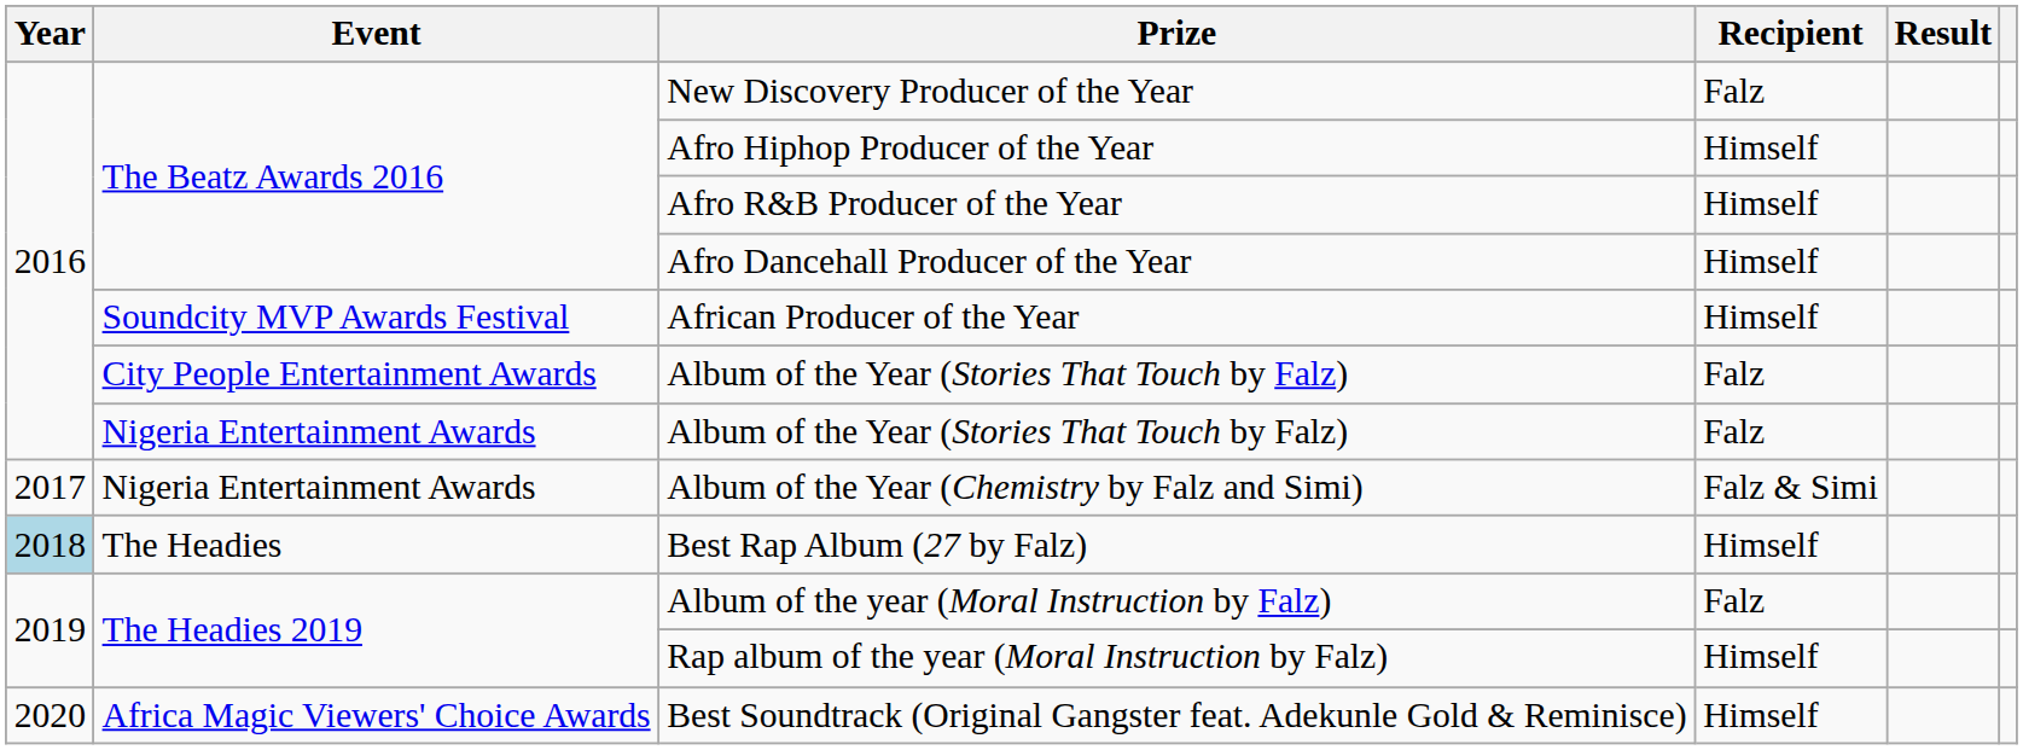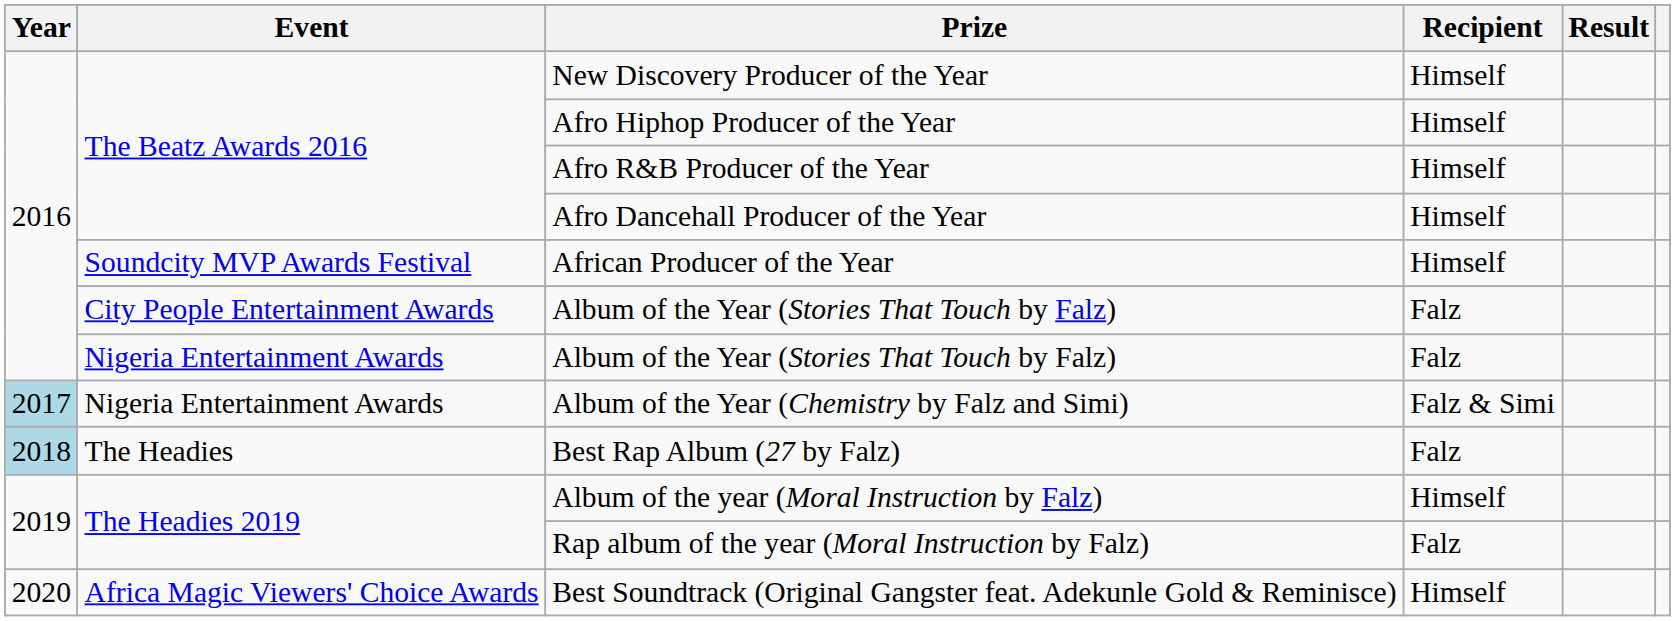New Discovery Producer of the Year | Recipient: Falz -> Himself
Album of the Year (Chemistry by Falz and Simi) | Year: no background -> lightblue background
Best Rap Album (27 by Falz) | Recipient: Himself -> Falz
Album of the year (Moral Instruction by Falz) | Recipient: Falz -> Himself
Rap album of the year (Moral Instruction by Falz) | Recipient: Himself -> Falz
